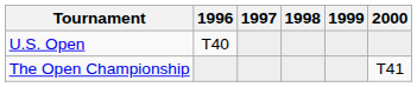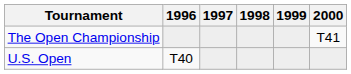rows swapped: U.S. Open <-> The Open Championship
